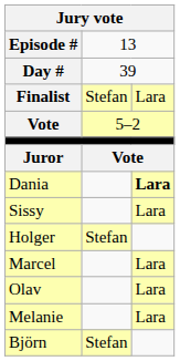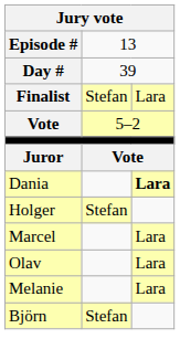- row: Sissy | Lara
